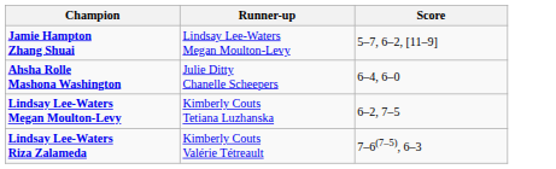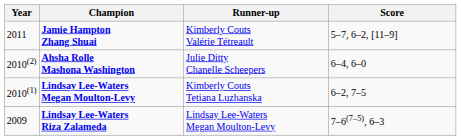+ column: Year | 2011 | 2010(2) | 2010(1) | 2009
Jamie Hampton Zhang Shuai | Runner-up: Lindsay Lee-Waters Megan Moulton-Levy -> Kimberly Couts Valérie Tétreault
Lindsay Lee-Waters Riza Zalameda | Runner-up: Kimberly Couts Valérie Tétreault -> Lindsay Lee-Waters Megan Moulton-Levy
